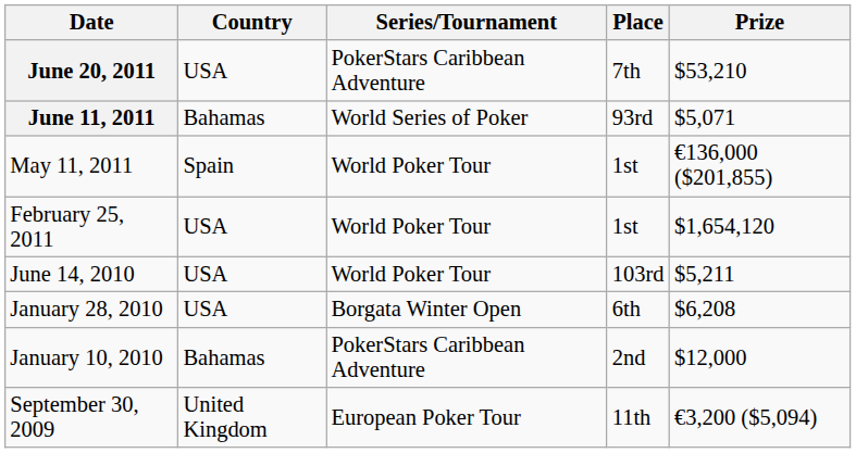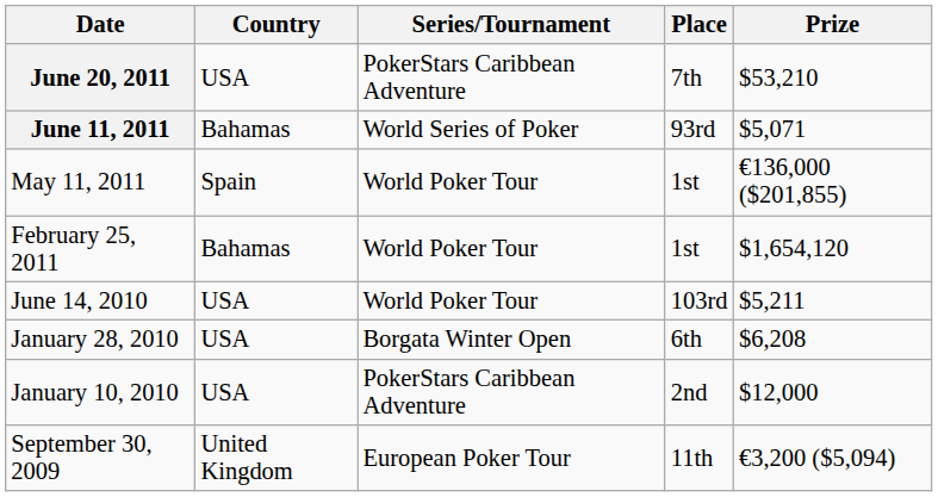February 25, 2011 | Country: USA -> Bahamas
January 10, 2010 | Country: Bahamas -> USA
